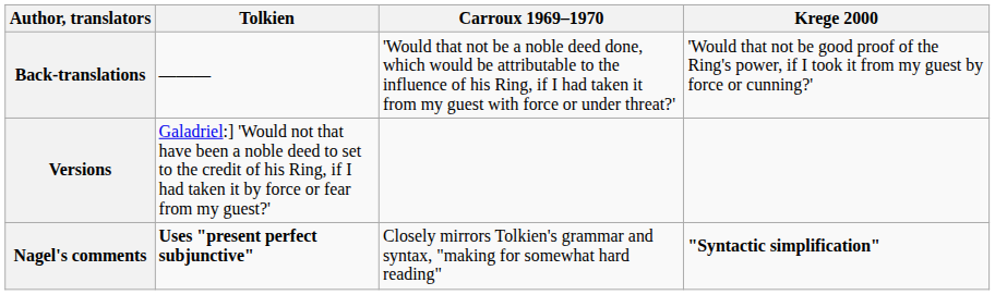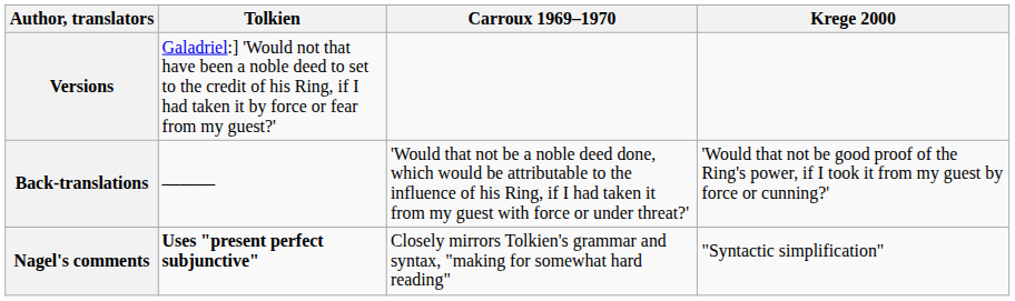rows swapped: Versions <-> Back-translations
Nagel's comments | Krege 2000: bold -> normal
